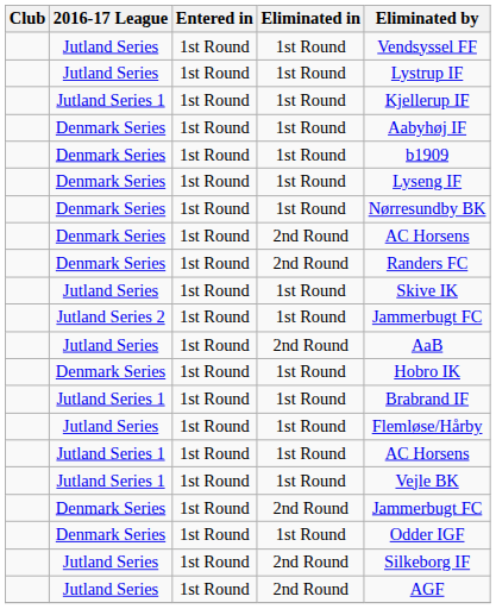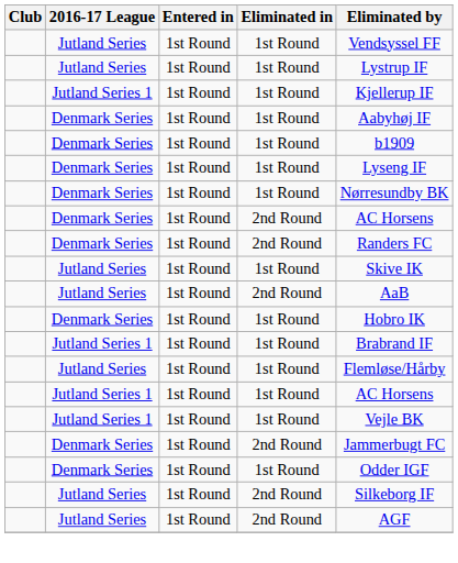- row: Jutland Series 2 | 1st Round | 1st Round | Jammerbugt FC
